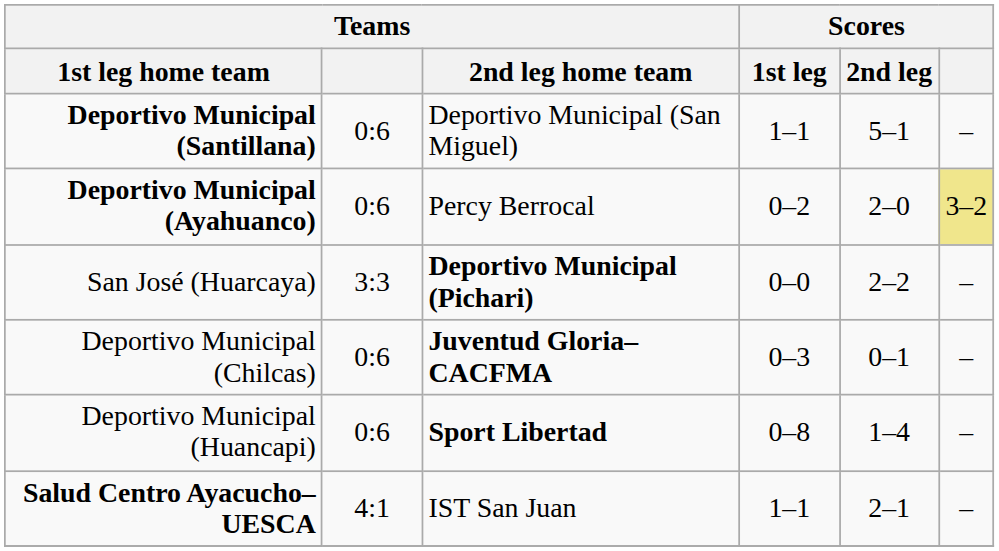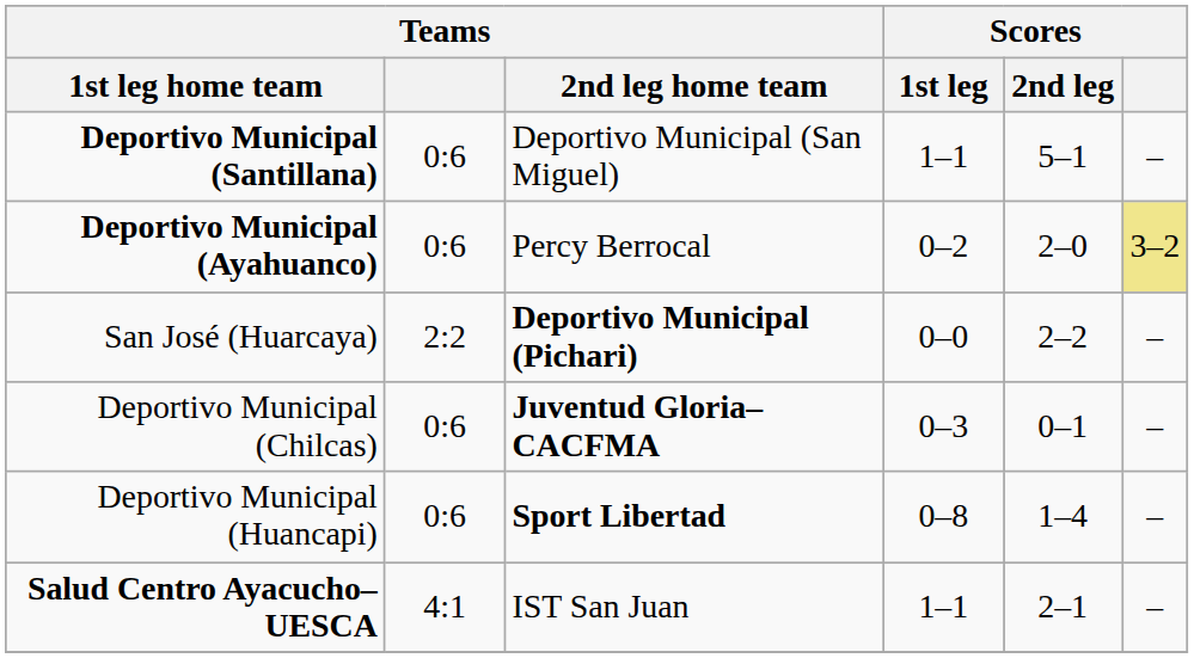San José (Huarcaya) | Teams: 3:3 -> 2:2
